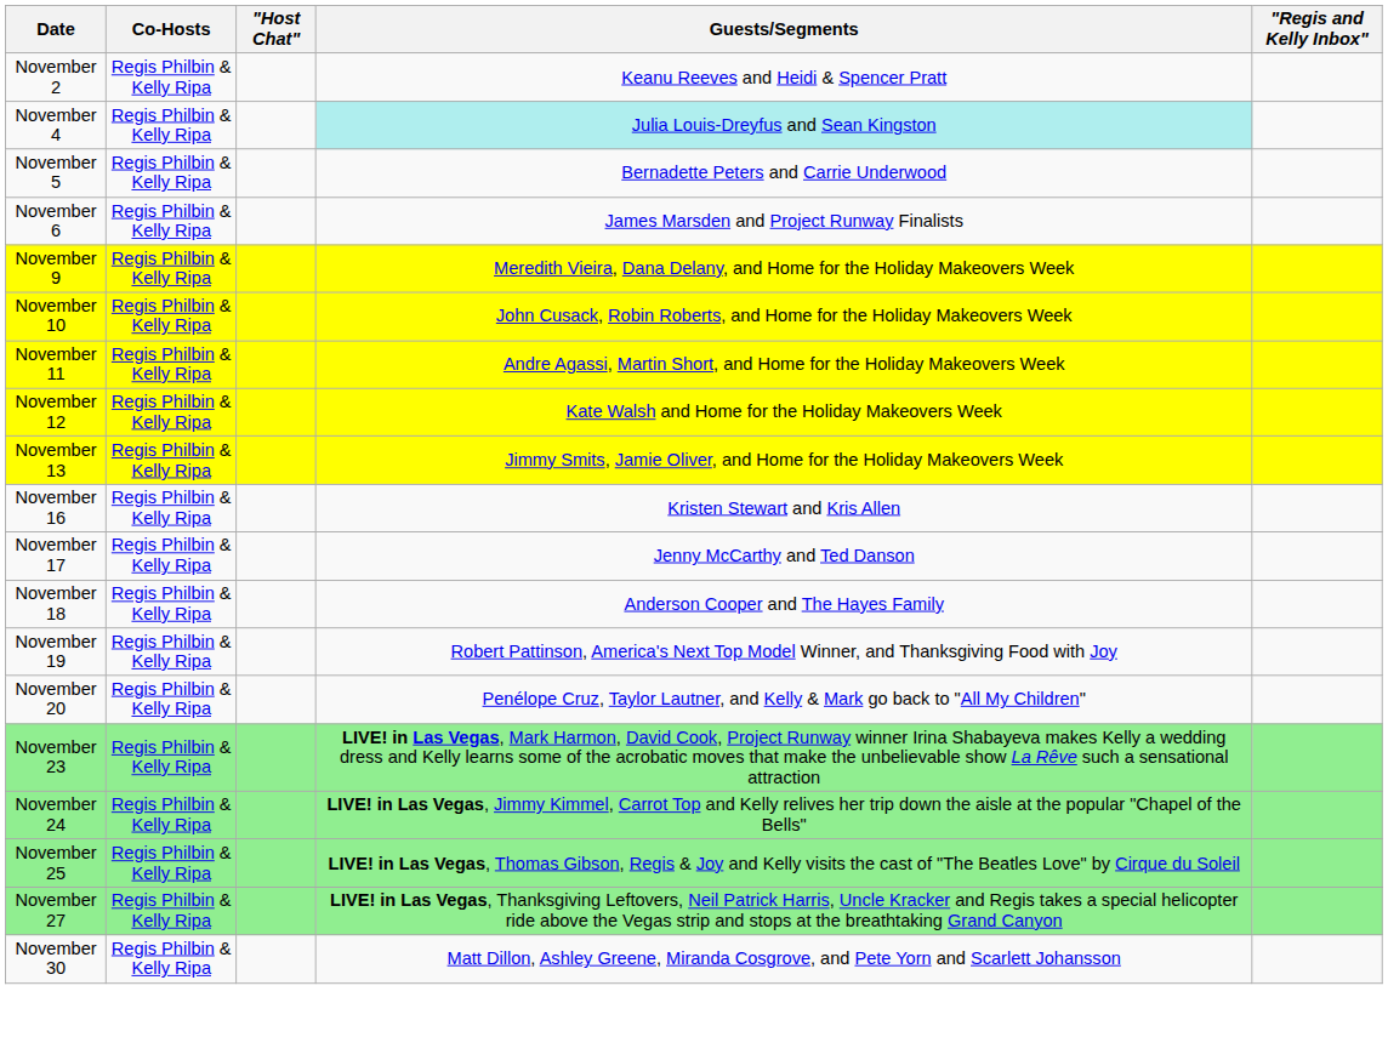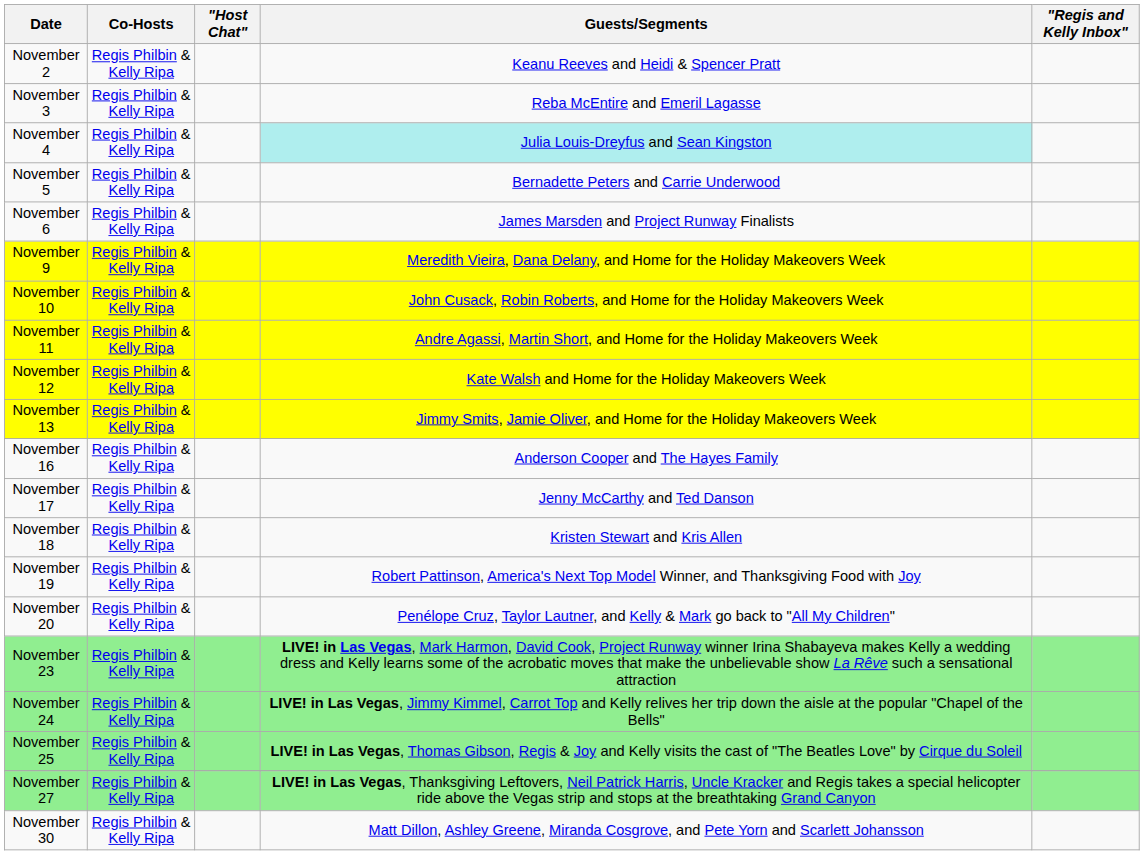+ row: November 3 | Regis Philbin & Kelly Ripa | Reba McEntire and Emeril Lagasse
November 16 | Guests/Segments: Kristen Stewart and Kris Allen -> Anderson Cooper and The Hayes Family
November 18 | Guests/Segments: Anderson Cooper and The Hayes Family -> Kristen Stewart and Kris Allen
